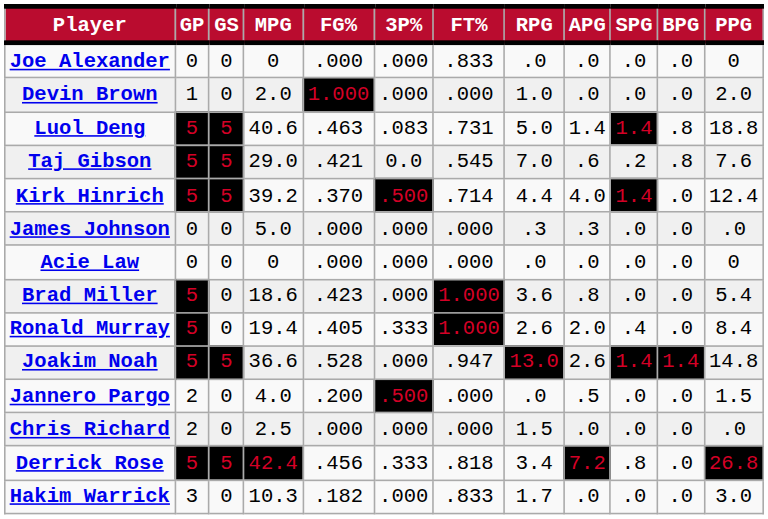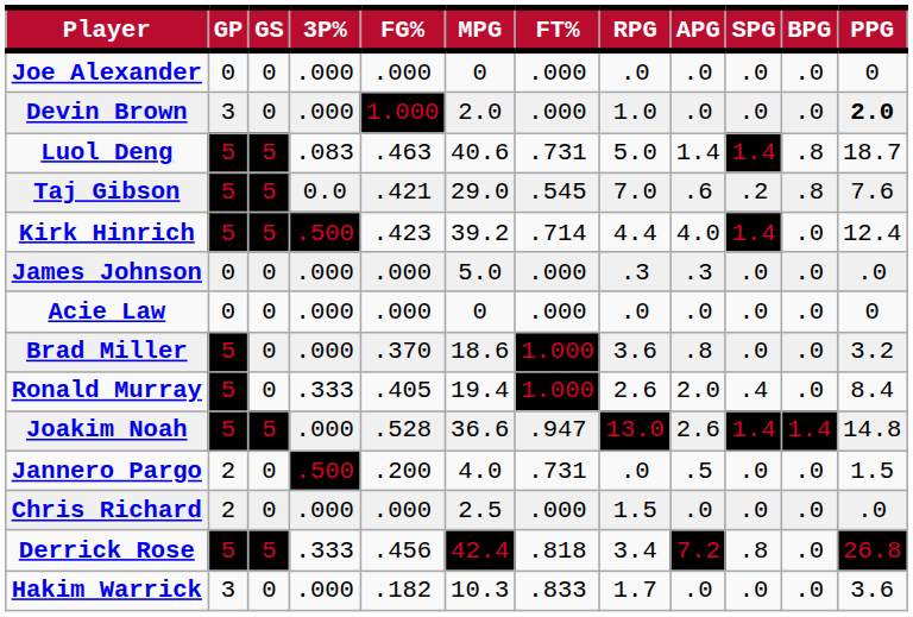columns swapped: MPG <-> 3P%
Joe Alexander | FT%: .833 -> .000
Devin Brown | GP: 1 -> 3
Devin Brown | PPG: normal -> bold
Luol Deng | PPG: 18.8 -> 18.7
Kirk Hinrich | FG%: .370 -> .423
Brad Miller | FG%: .423 -> .370
Brad Miller | PPG: 5.4 -> 3.2
Jannero Pargo | FT%: .000 -> .731
Hakim Warrick | PPG: 3.0 -> 3.6
